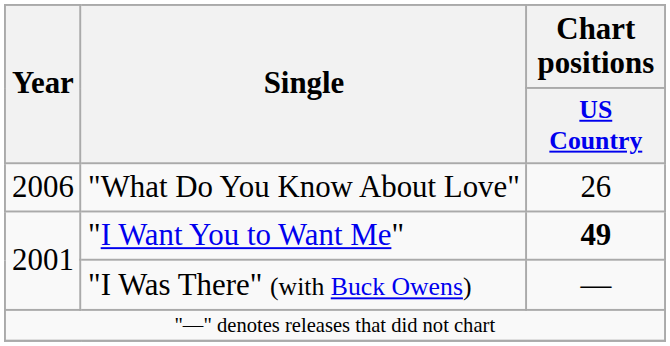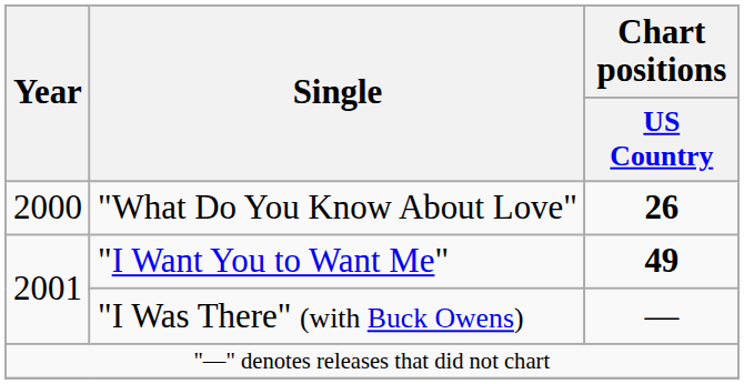"What Do You Know About Love" | Year: 2006 -> 2000
"What Do You Know About Love" | Chart positions / US Country: normal -> bold
